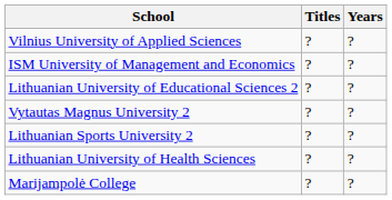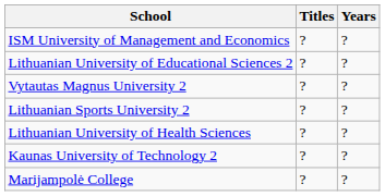- row: Vilnius University of Applied Sciences | ? | ?
+ row: Kaunas University of Technology 2 | ? | ?
